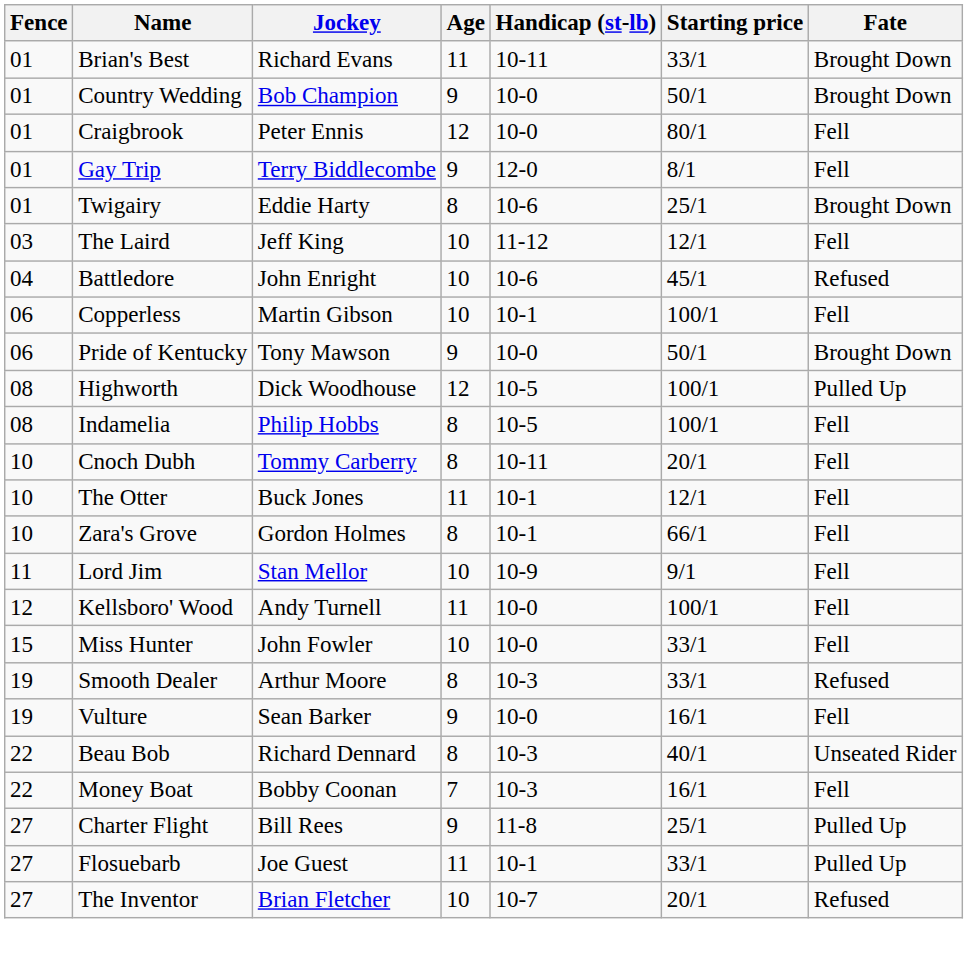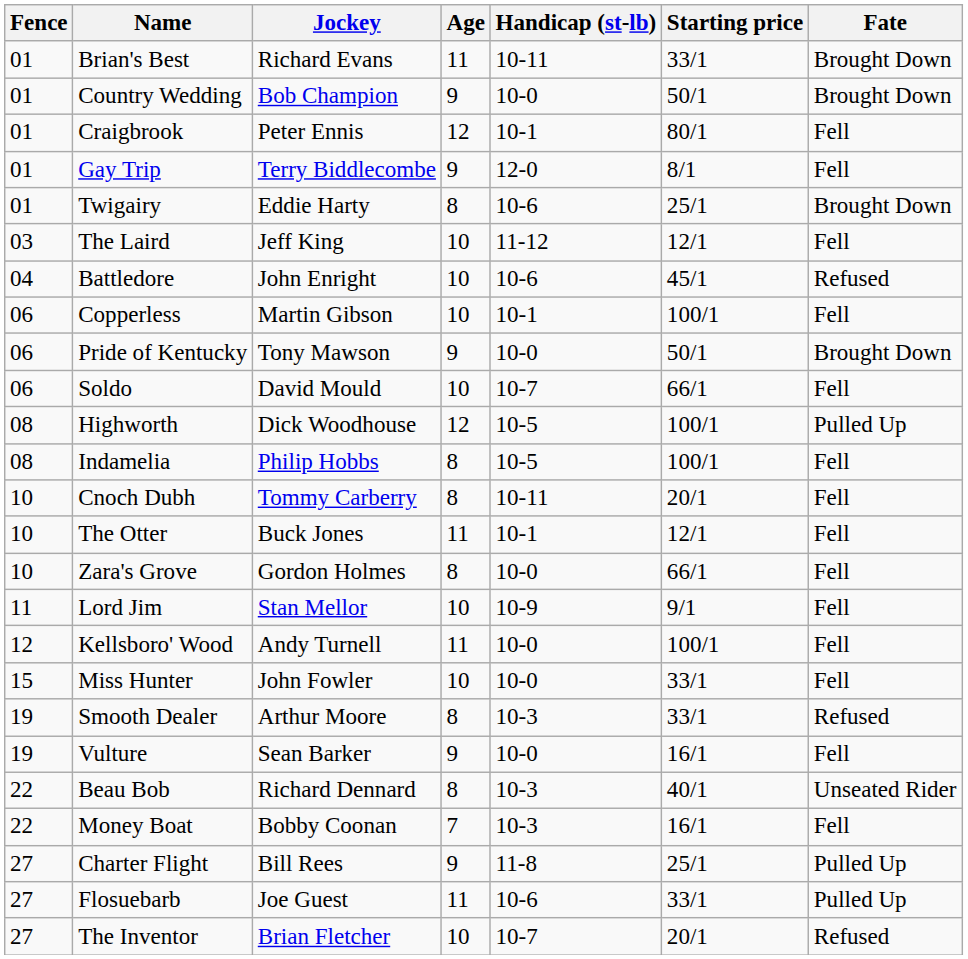Craigbrook | Handicap (st-lb): 10-0 -> 10-1
+ row: 06 | Soldo | David Mould | 10 | 10-7 | 66/1 | Fell
Zara's Grove | Handicap (st-lb): 10-1 -> 10-0
Flosuebarb | Handicap (st-lb): 10-1 -> 10-6
